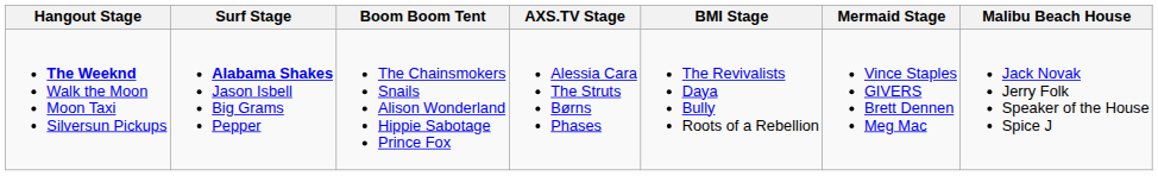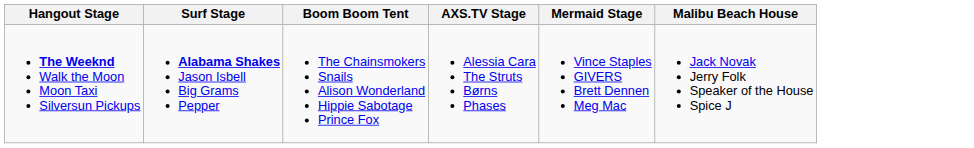- column: BMI Stage | The Revivalists Daya Bully Roots of a Rebellion
